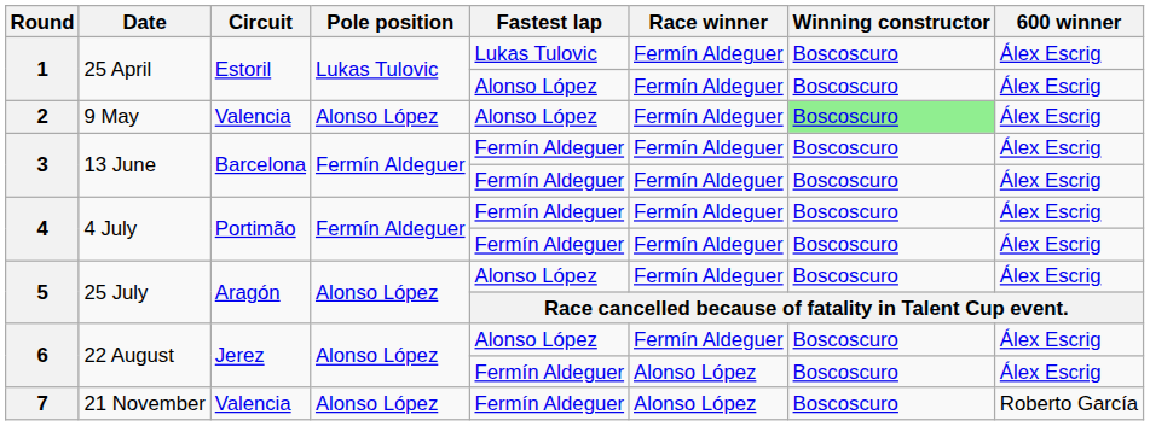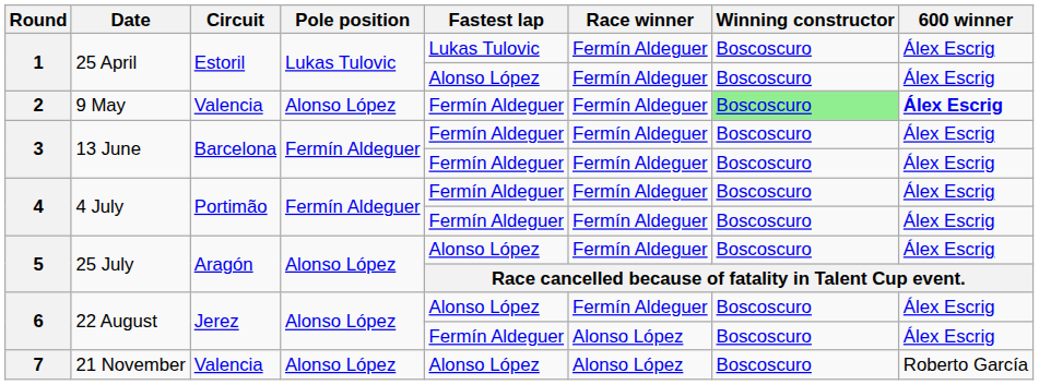2 | Fastest lap: Alonso López -> Fermín Aldeguer
2 | 600 winner: normal -> bold
7 | Fastest lap: Fermín Aldeguer -> Alonso López
